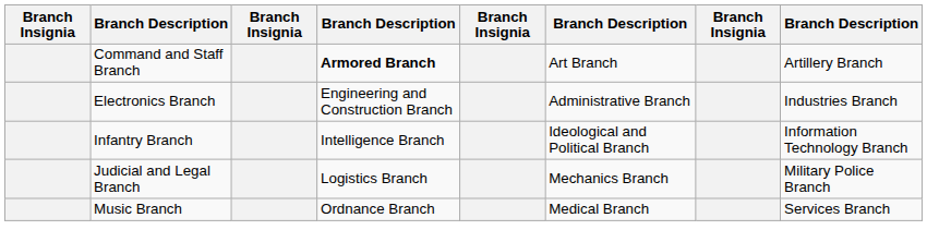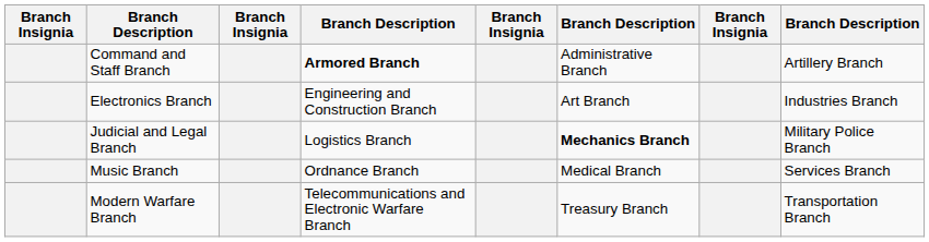Command and Staff Branch | column 6: Art Branch -> Administrative Branch
Electronics Branch | column 6: Administrative Branch -> Art Branch
- row: Infantry Branch | Intelligence Branch | Ideological and Political Branch | Information Technology Branch
Judicial and Legal Branch | column 6: normal -> bold
+ row: Modern Warfare Branch | Telecommunications and Electronic Warfare Branch | Treasury Branch | Transportation Branch
